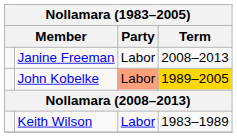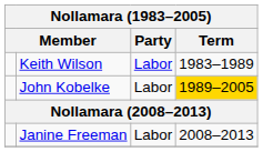rows swapped: Keith Wilson <-> Janine Freeman
John Kobelke | Party: lightsalmon background -> no background
